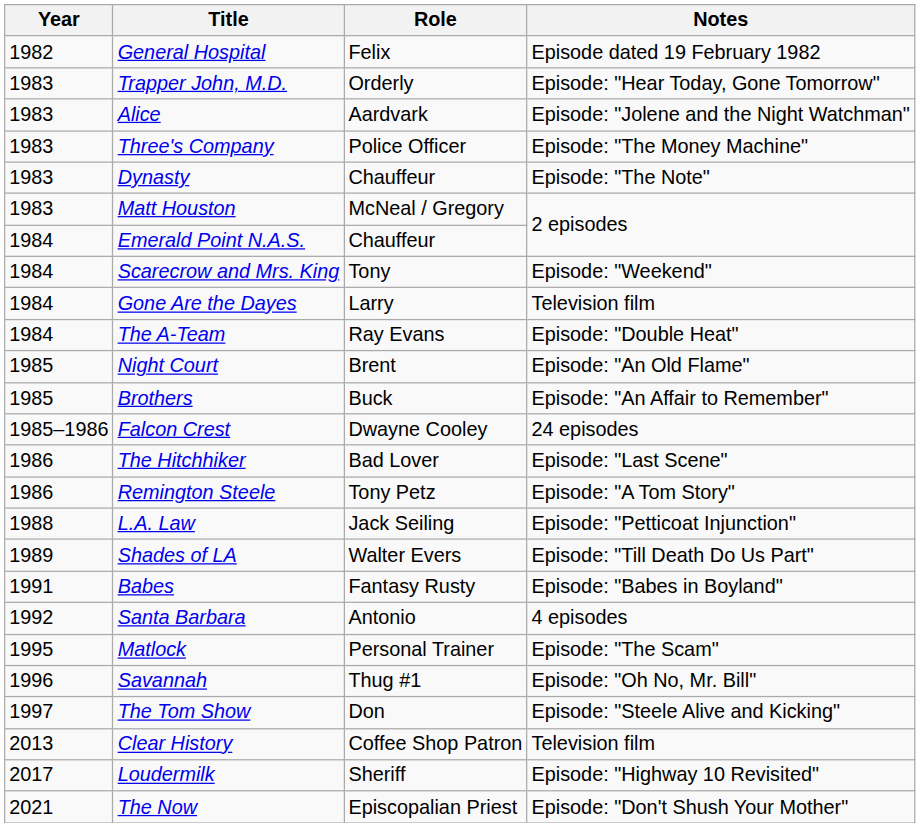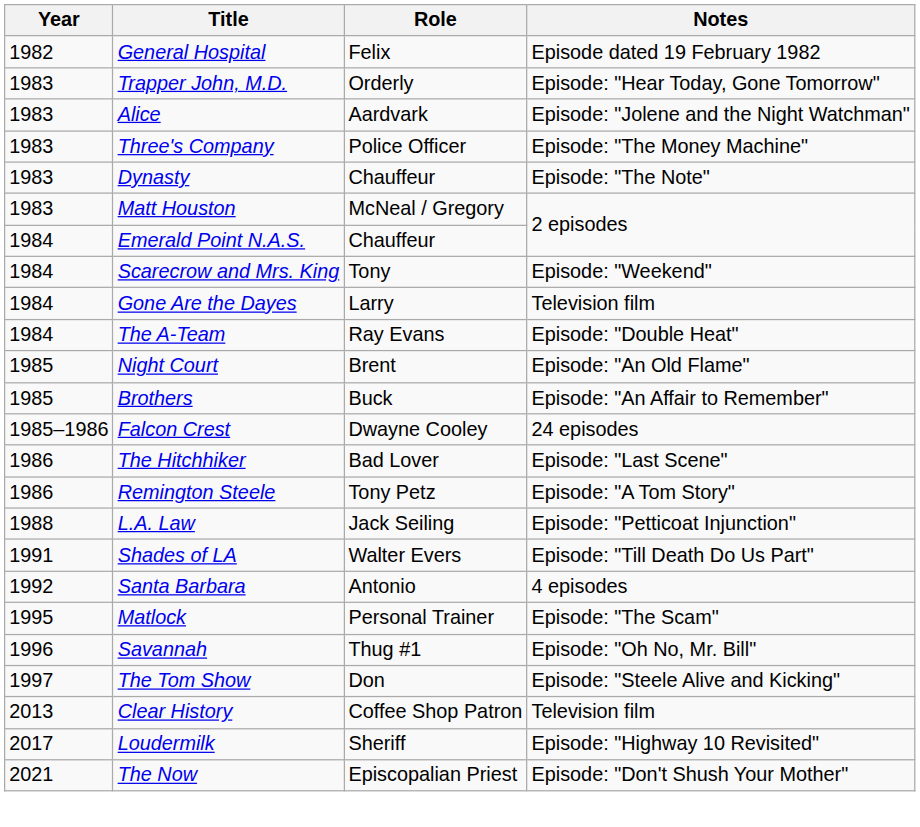Shades of LA | Year: 1989 -> 1991
- row: 1991 | Babes | Fantasy Rusty | Episode: "Babes in Boyland"
